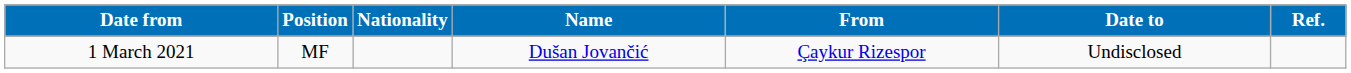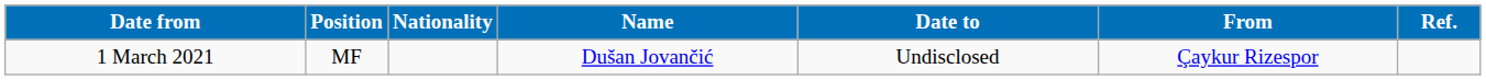columns swapped: From <-> Date to
